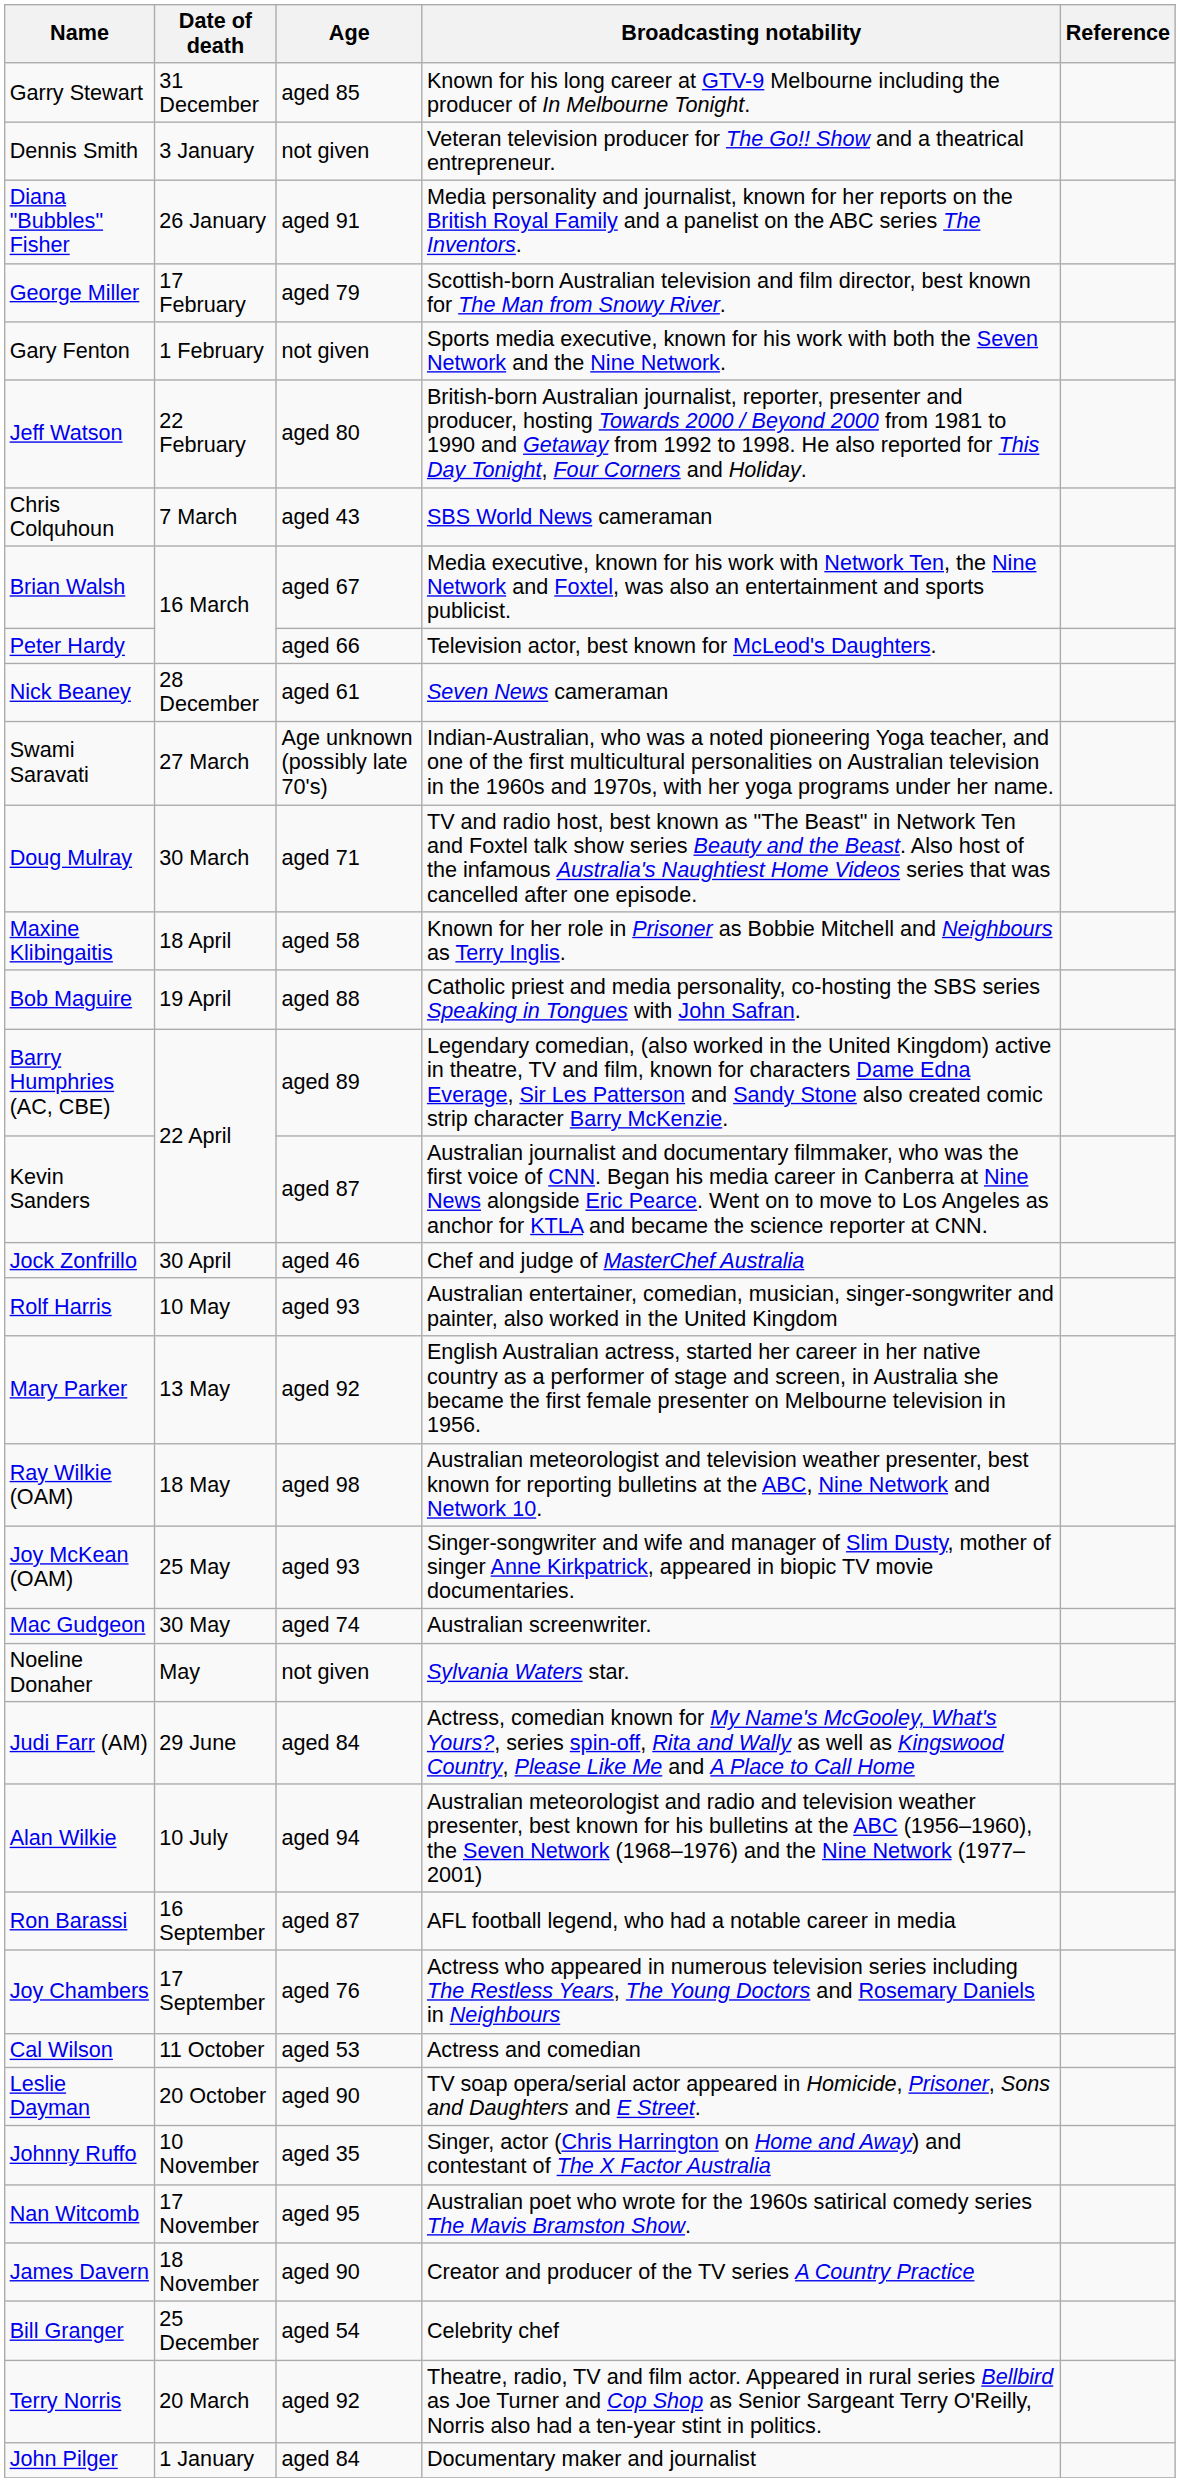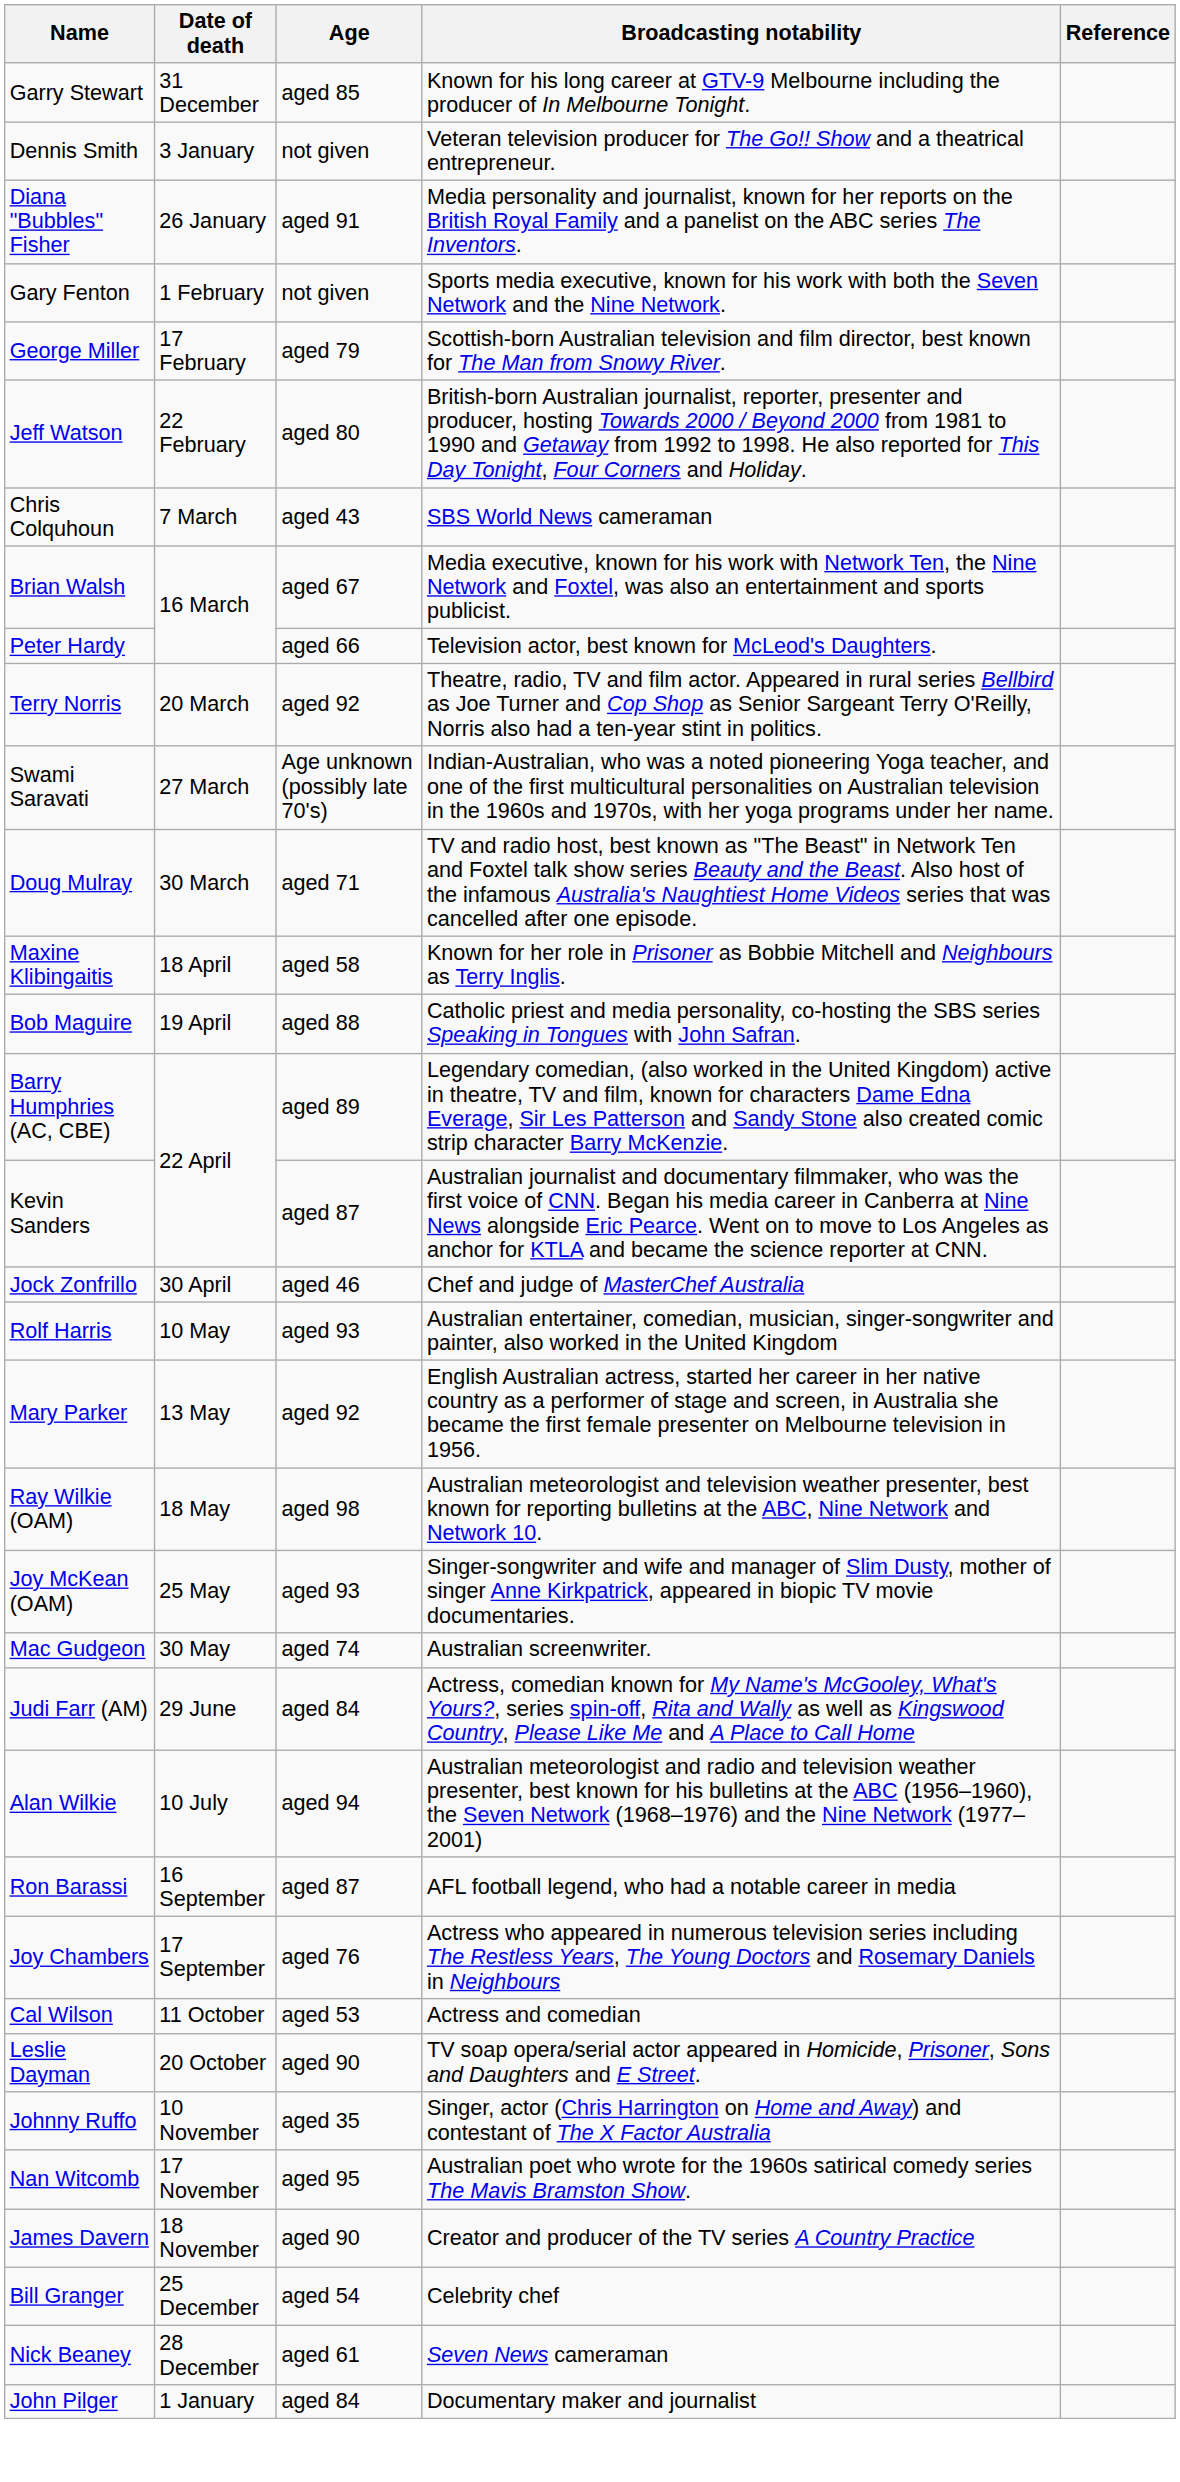rows swapped: Gary Fenton <-> George Miller
rows swapped: Terry Norris <-> Nick Beaney
- row: Noeline Donaher | May | not given | Sylvania Waters star.
